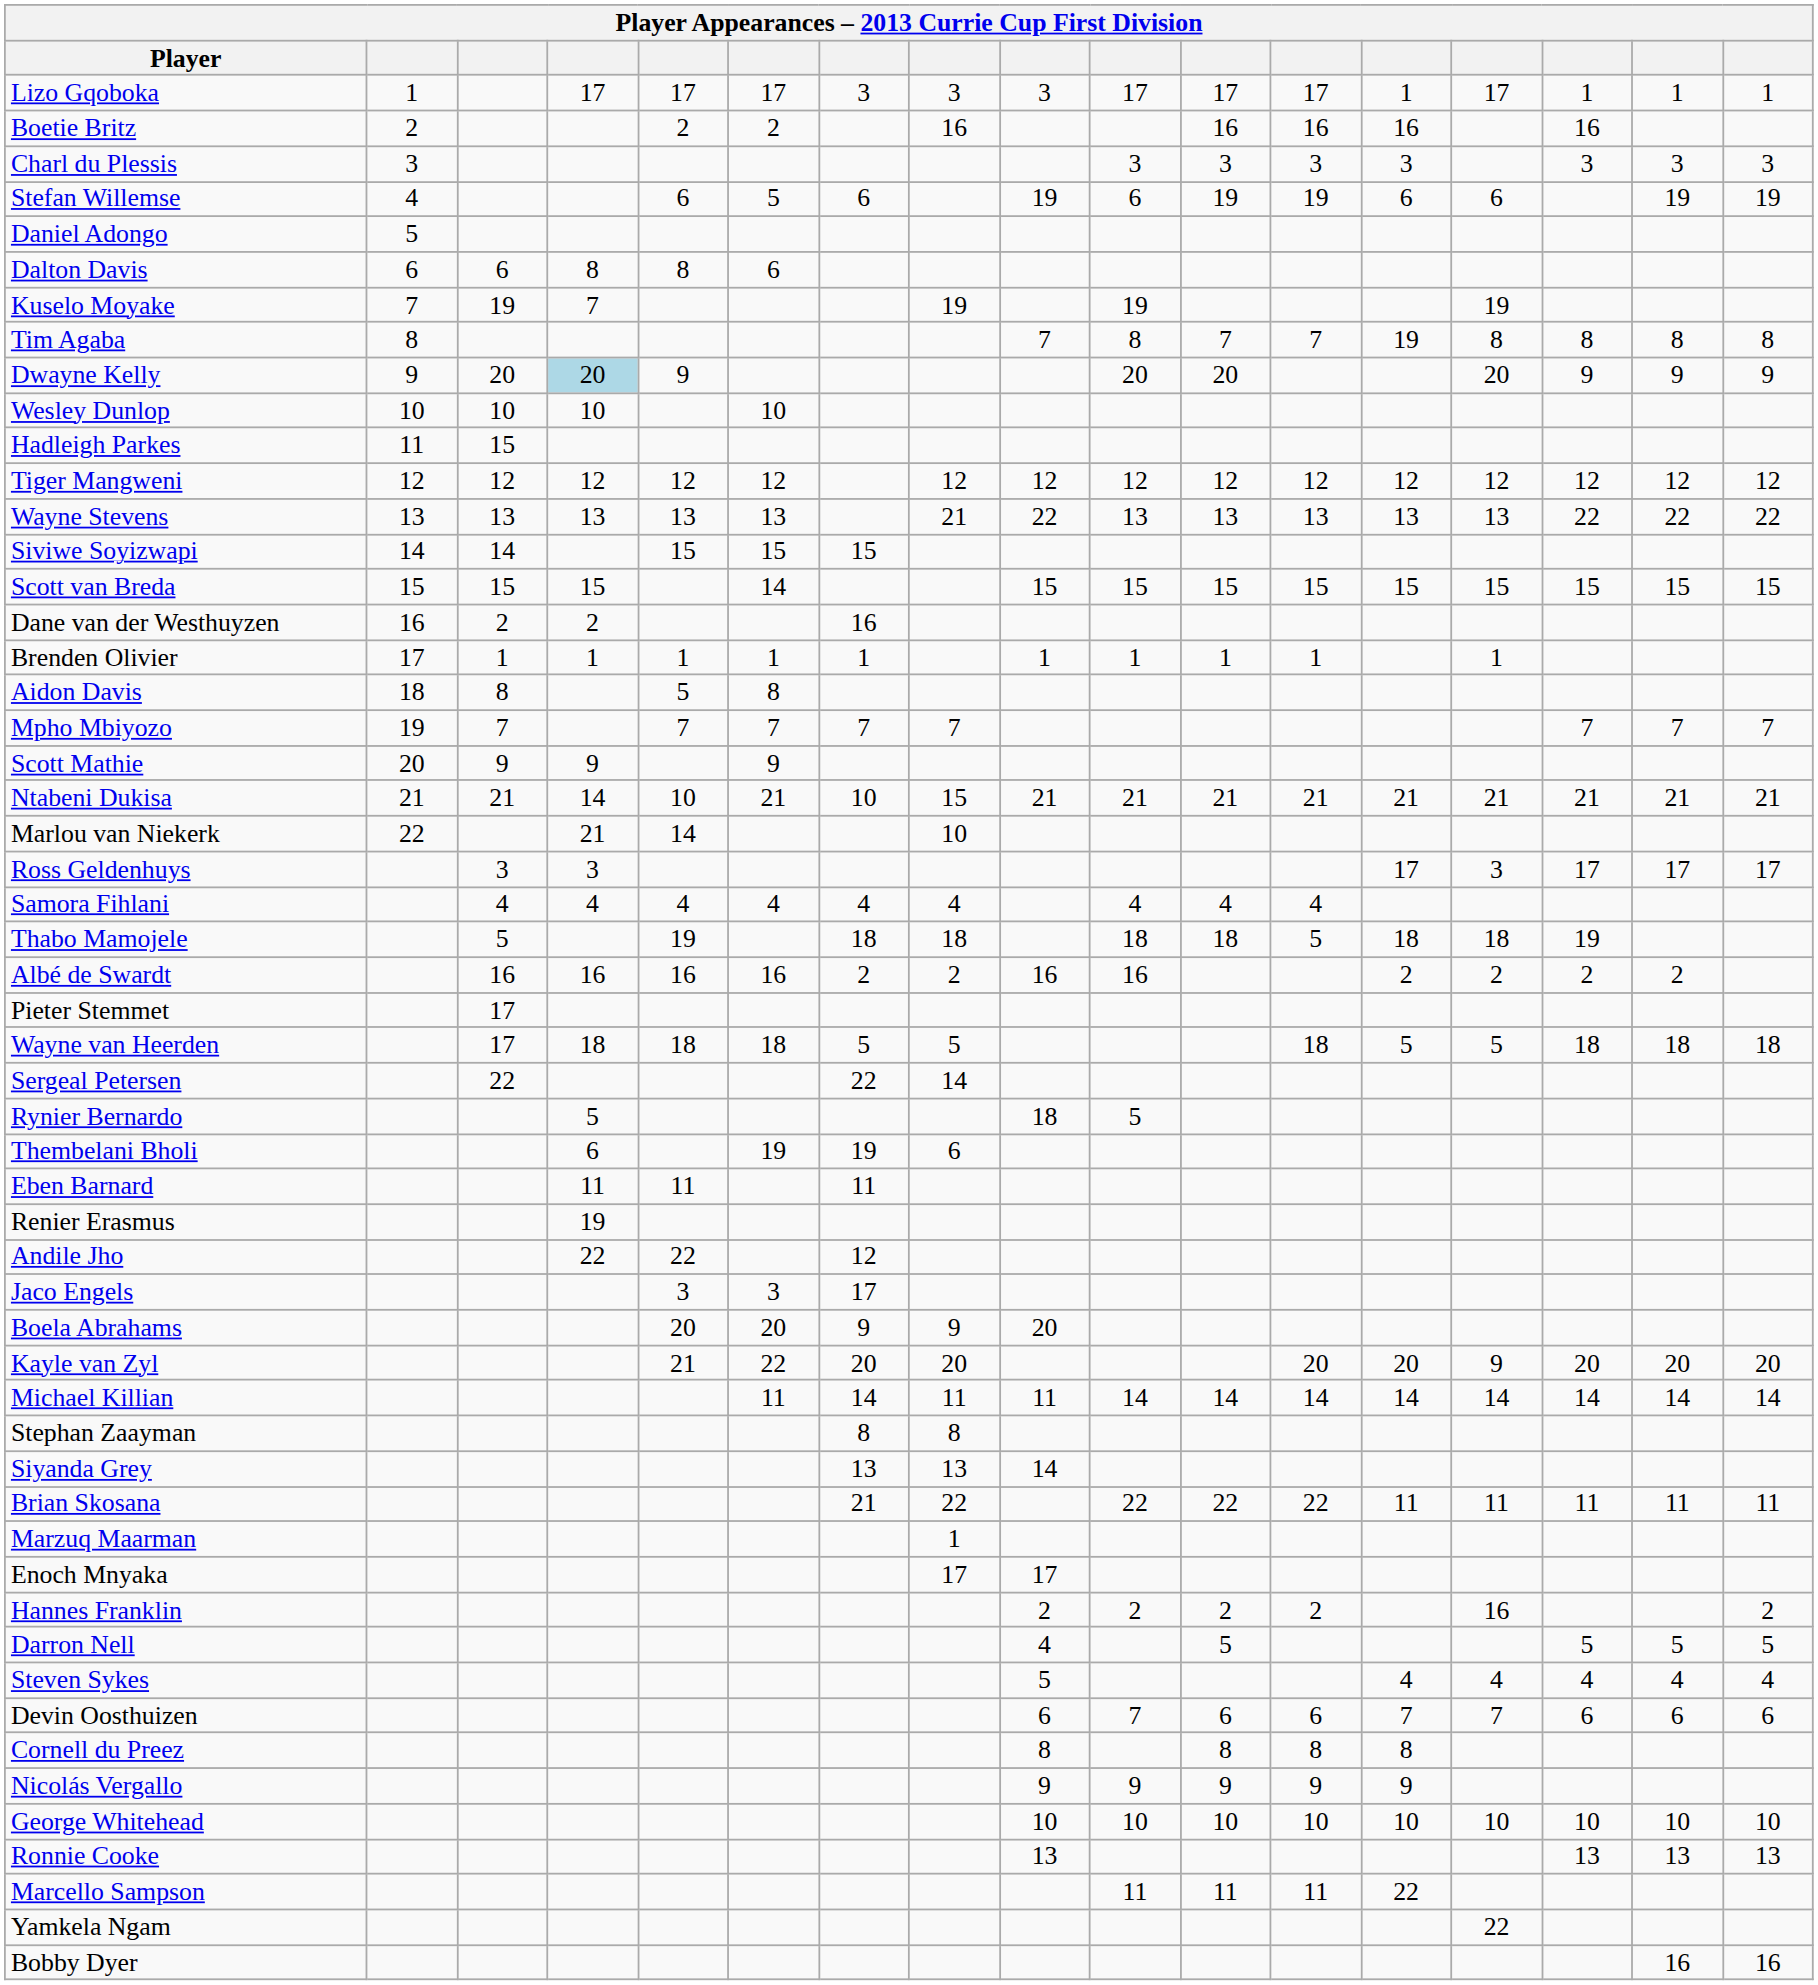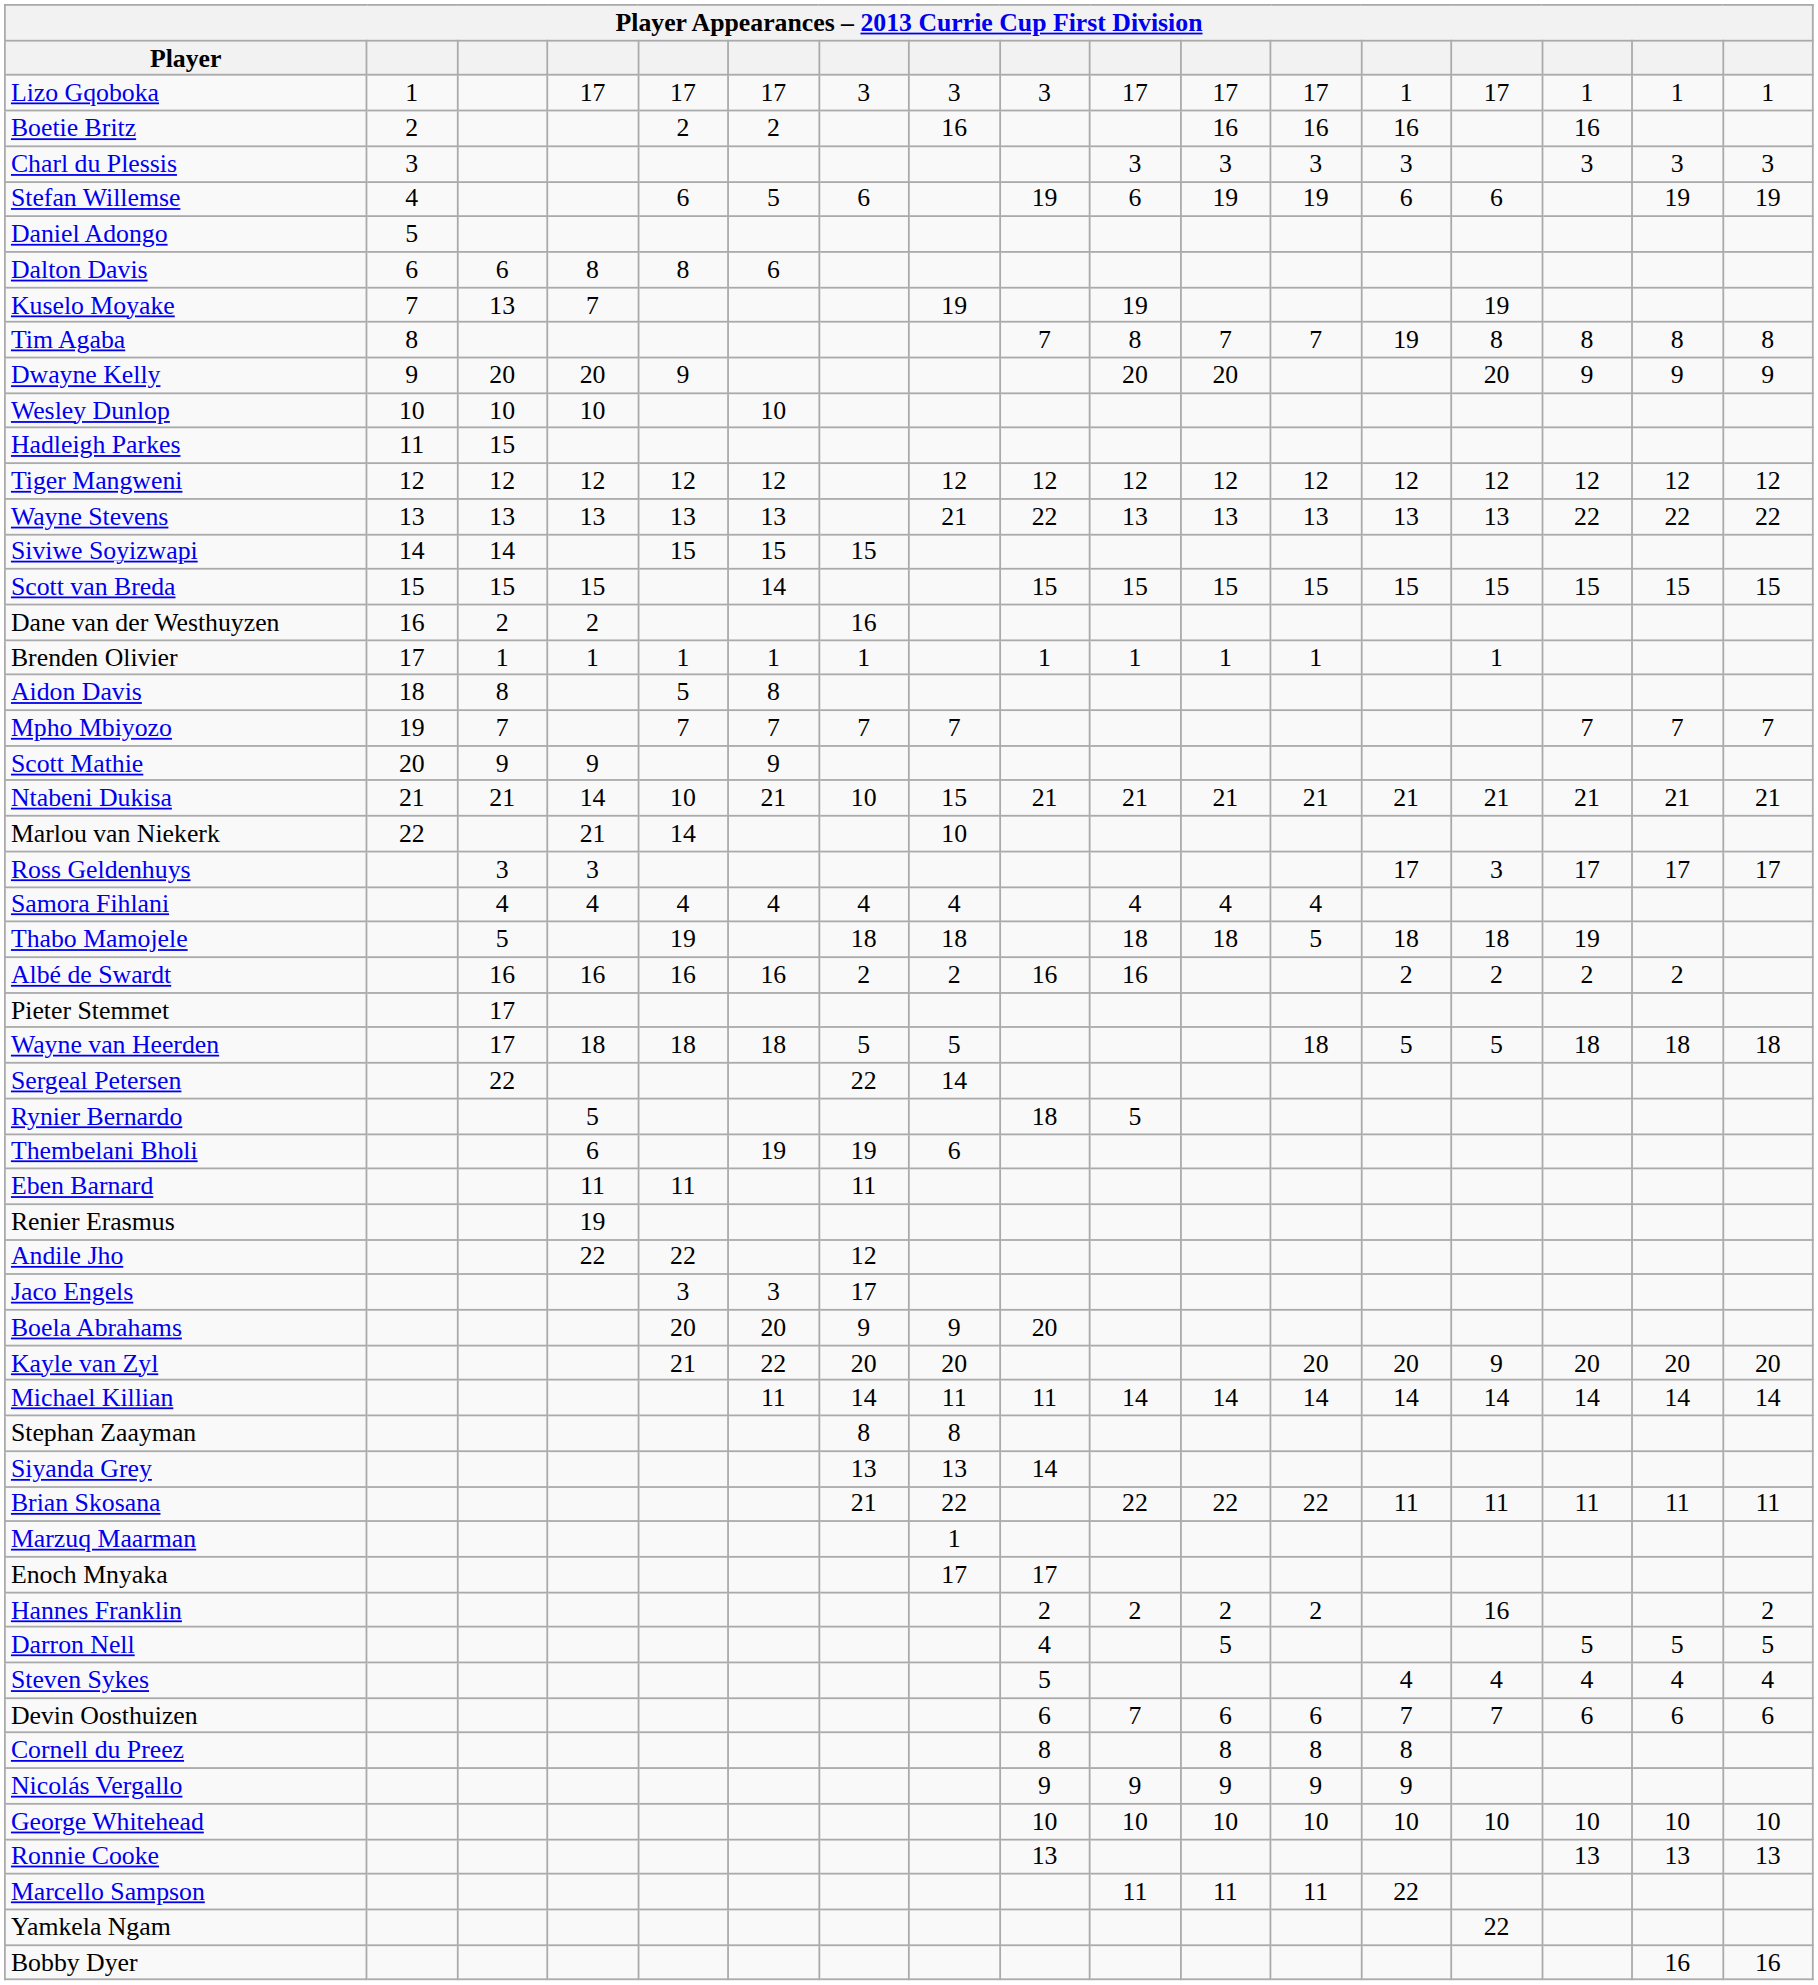Kuselo Moyake | column 3: 19 -> 13
Dwayne Kelly | column 4: lightblue background -> no background
